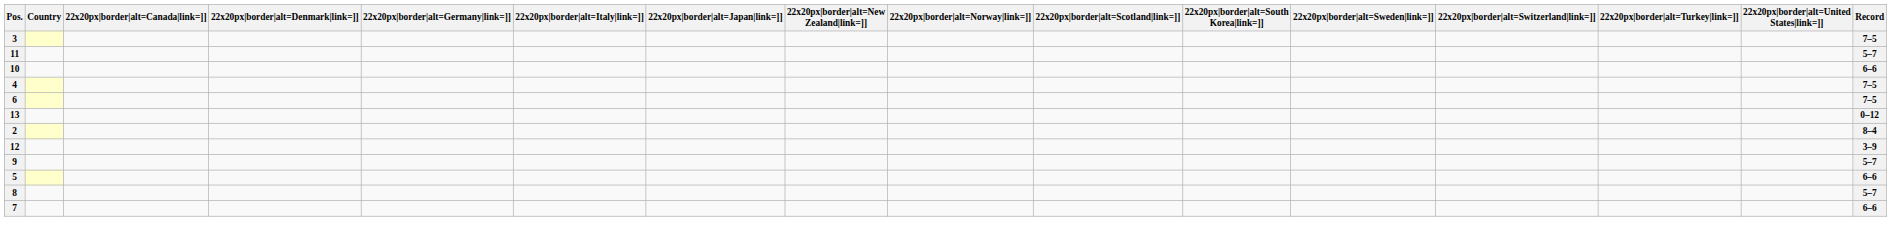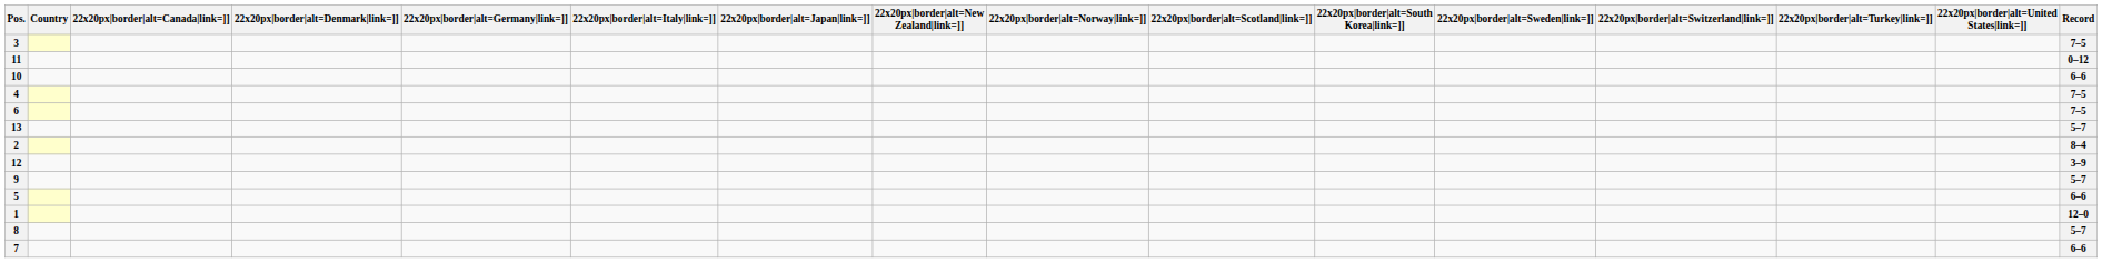11 | Record: 5–7 -> 0–12
13 | Record: 0–12 -> 5–7
+ row: 1 | 12–0
